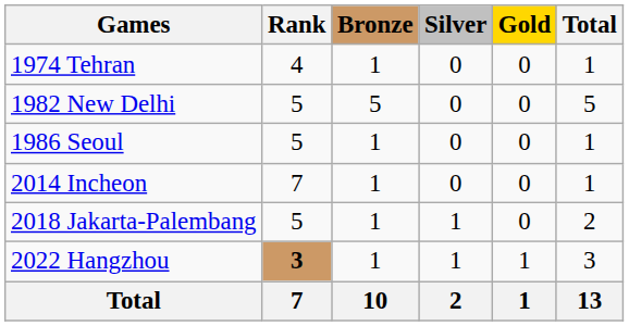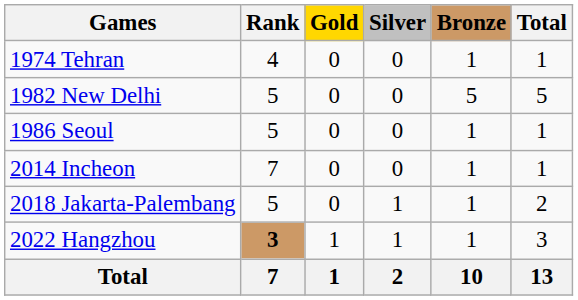columns swapped: Gold <-> Bronze
